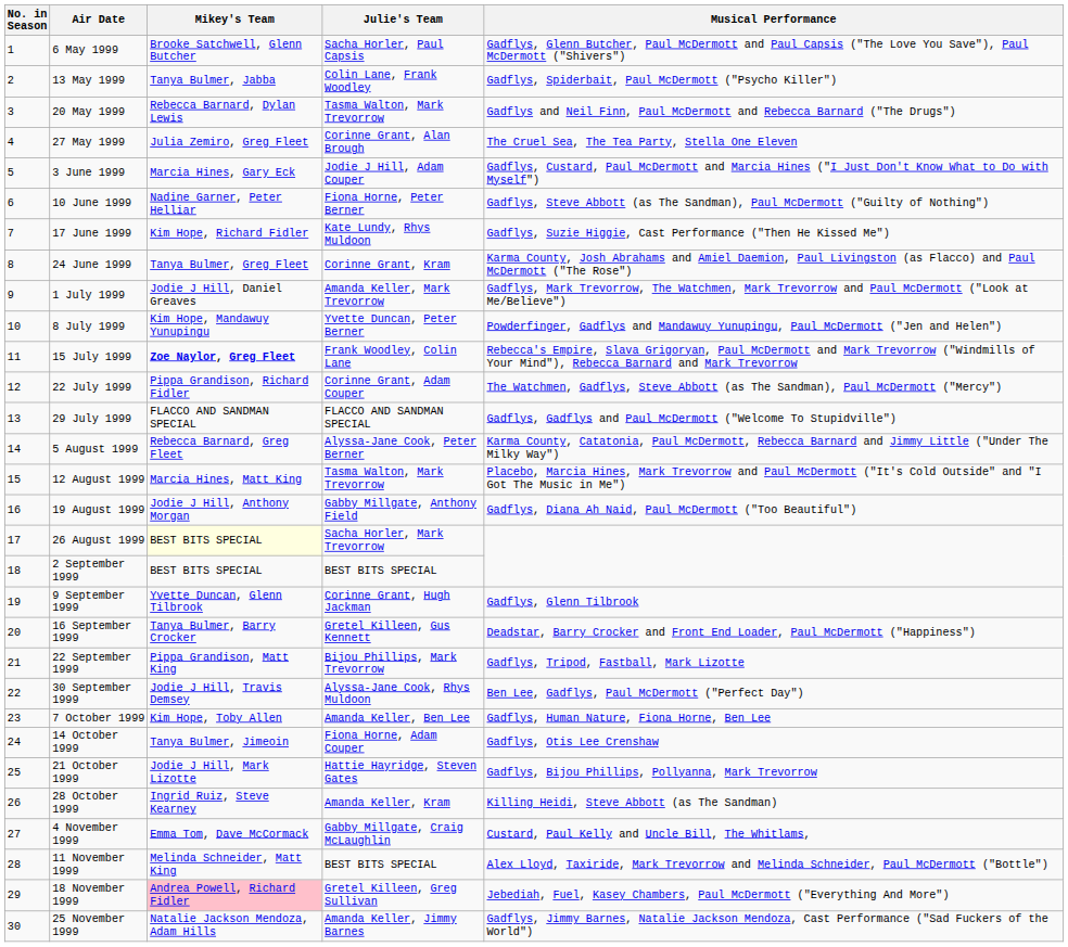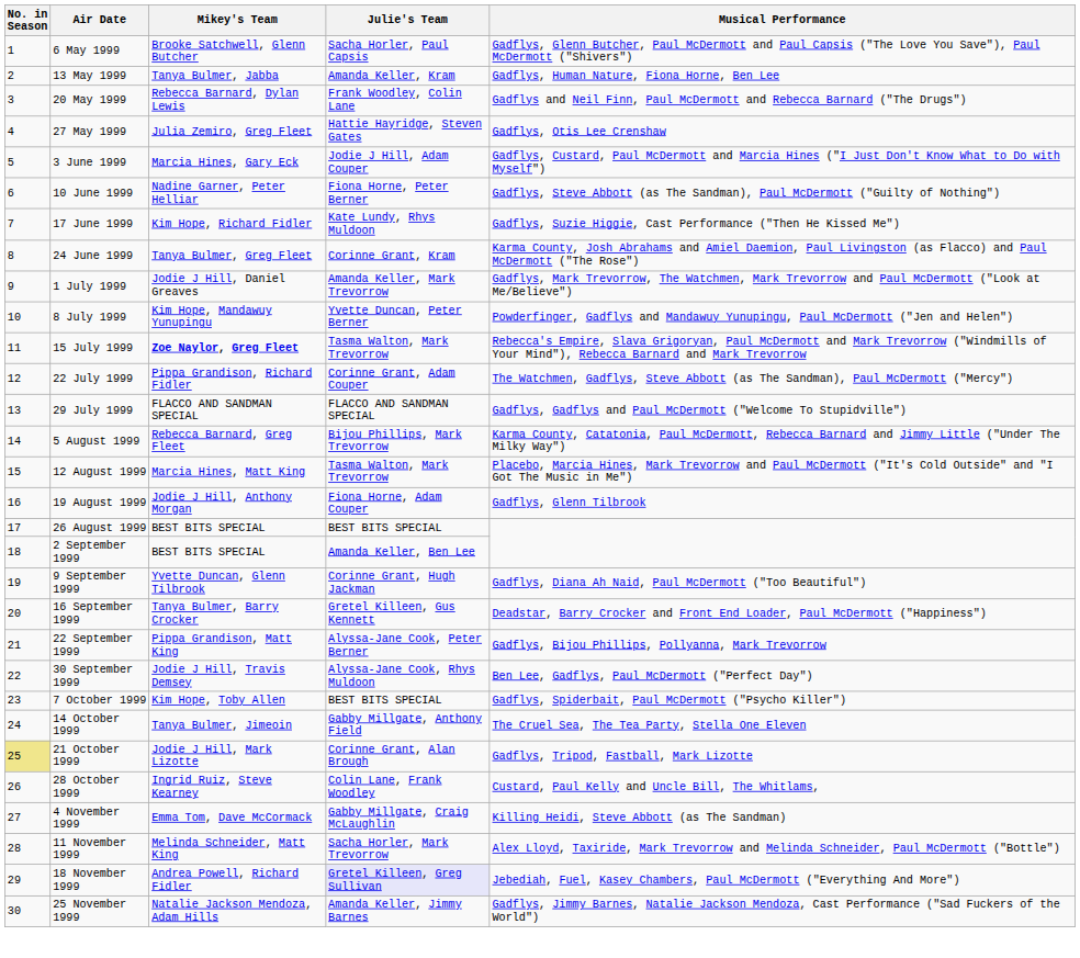13 May 1999 | Julie's Team: Colin Lane, Frank Woodley -> Amanda Keller, Kram
13 May 1999 | Musical Performance: Gadflys, Spiderbait, Paul McDermott ("Psycho Killer") -> Gadflys, Human Nature, Fiona Horne, Ben Lee
20 May 1999 | Julie's Team: Tasma Walton, Mark Trevorrow -> Frank Woodley, Colin Lane
27 May 1999 | Julie's Team: Corinne Grant, Alan Brough -> Hattie Hayridge, Steven Gates
27 May 1999 | Musical Performance: The Cruel Sea, The Tea Party, Stella One Eleven -> Gadflys, Otis Lee Crenshaw
15 July 1999 | Julie's Team: Frank Woodley, Colin Lane -> Tasma Walton, Mark Trevorrow
5 August 1999 | Julie's Team: Alyssa-Jane Cook, Peter Berner -> Bijou Phillips, Mark Trevorrow
19 August 1999 | Julie's Team: Gabby Millgate, Anthony Field -> Fiona Horne, Adam Couper
19 August 1999 | Musical Performance: Gadflys, Diana Ah Naid, Paul McDermott ("Too Beautiful") -> Gadflys, Glenn Tilbrook
26 August 1999 | Mikey's Team: lightyellow background -> no background
26 August 1999 | Julie's Team: Sacha Horler, Mark Trevorrow -> BEST BITS SPECIAL
2 September 1999 | Julie's Team: BEST BITS SPECIAL -> Amanda Keller, Ben Lee
9 September 1999 | Musical Performance: Gadflys, Glenn Tilbrook -> Gadflys, Diana Ah Naid, Paul McDermott ("Too Beautiful")
22 September 1999 | Julie's Team: Bijou Phillips, Mark Trevorrow -> Alyssa-Jane Cook, Peter Berner
22 September 1999 | Musical Performance: Gadflys, Tripod, Fastball, Mark Lizotte -> Gadflys, Bijou Phillips, Pollyanna, Mark Trevorrow
7 October 1999 | Julie's Team: Amanda Keller, Ben Lee -> BEST BITS SPECIAL
7 October 1999 | Musical Performance: Gadflys, Human Nature, Fiona Horne, Ben Lee -> Gadflys, Spiderbait, Paul McDermott ("Psycho Killer")
14 October 1999 | Julie's Team: Fiona Horne, Adam Couper -> Gabby Millgate, Anthony Field
14 October 1999 | Musical Performance: Gadflys, Otis Lee Crenshaw -> The Cruel Sea, The Tea Party, Stella One Eleven
21 October 1999 | No. in Season: no background -> khaki background
21 October 1999 | Julie's Team: Hattie Hayridge, Steven Gates -> Corinne Grant, Alan Brough
21 October 1999 | Musical Performance: Gadflys, Bijou Phillips, Pollyanna, Mark Trevorrow -> Gadflys, Tripod, Fastball, Mark Lizotte
28 October 1999 | Julie's Team: Amanda Keller, Kram -> Colin Lane, Frank Woodley
28 October 1999 | Musical Performance: Killing Heidi, Steve Abbott (as The Sandman) -> Custard, Paul Kelly and Uncle Bill, The Whitlams,
4 November 1999 | Musical Performance: Custard, Paul Kelly and Uncle Bill, The Whitlams, -> Killing Heidi, Steve Abbott (as The Sandman)
11 November 1999 | Julie's Team: BEST BITS SPECIAL -> Sacha Horler, Mark Trevorrow
18 November 1999 | Mikey's Team: pink background -> no background
18 November 1999 | Julie's Team: no background -> lavender background
